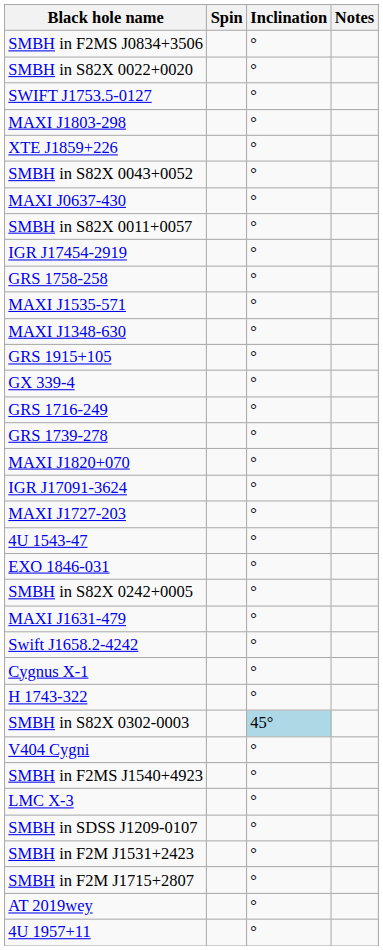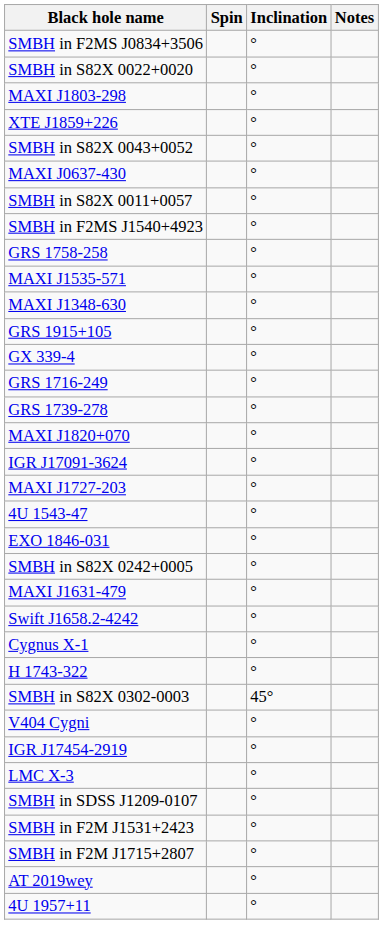- row: SWIFT J1753.5-0127 | °
rows swapped: SMBH in F2MS J1540+4923 <-> IGR J17454-2919
SMBH in S82X 0302-0003 | Inclination: lightblue background -> no background
